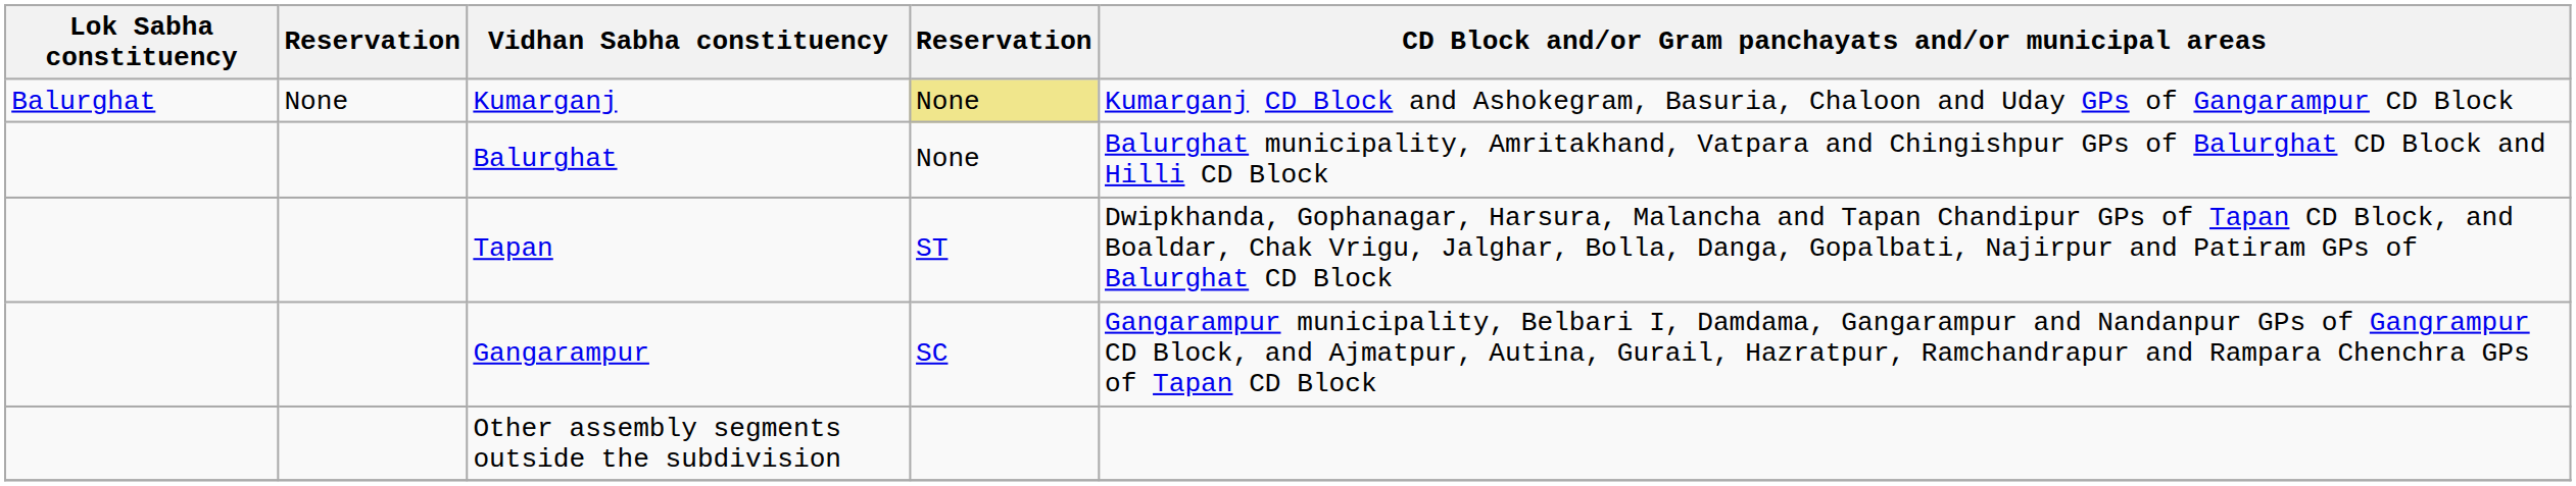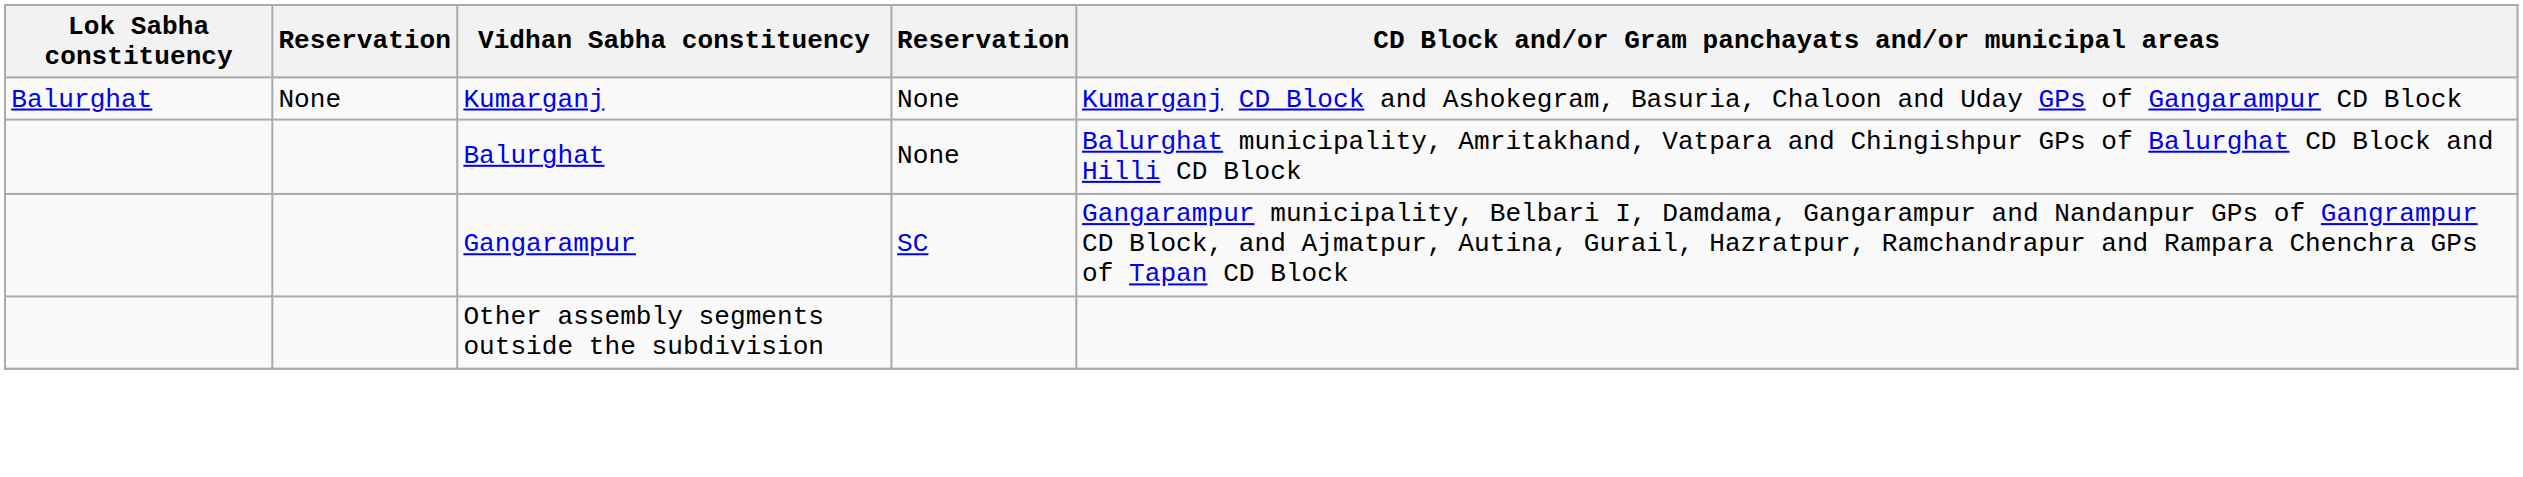Kumarganj | column 4: khaki background -> no background
- row: Tapan | ST | Dwipkhanda, Gophanagar, Harsura, Malancha and Tapan Chandipur GPs of Tapan CD Block, and Boaldar, Chak Vrigu, Jalghar, Bolla, Danga, Gopalbati, Najirpur and Patiram GPs of Balurghat CD Block
